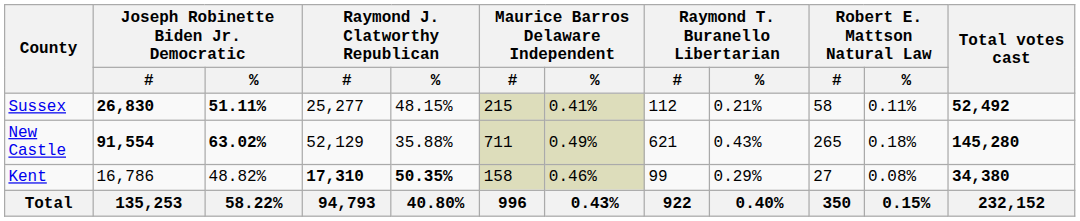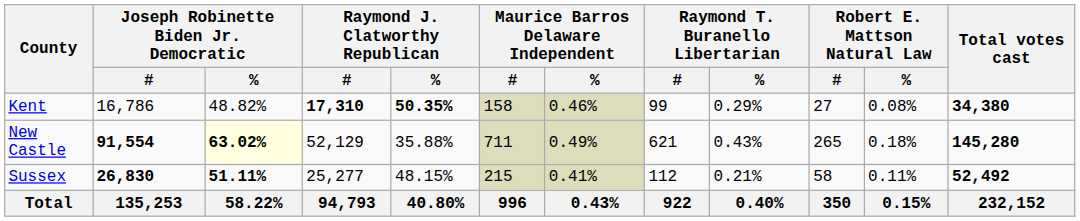rows swapped: Kent <-> Sussex
New Castle | Joseph Robinette Biden Jr. Democratic / %: no background -> lightyellow background
